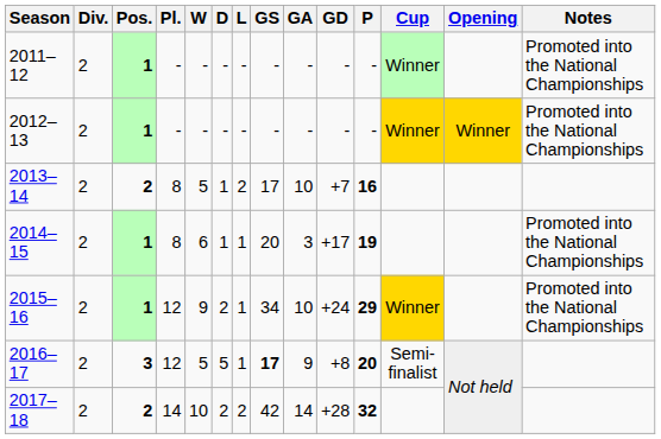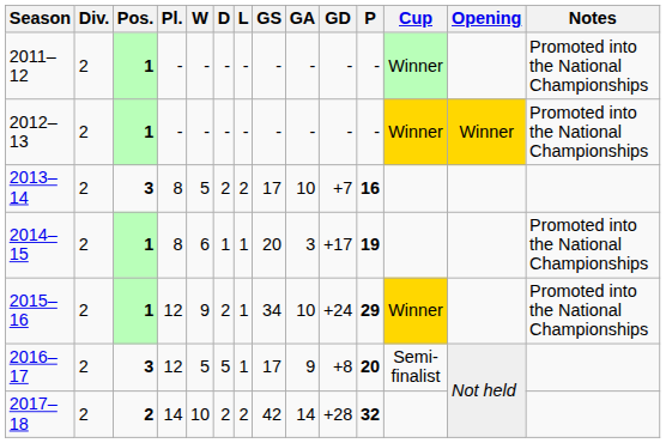2013–14 | Pos.: 2 -> 3
2013–14 | D: 1 -> 2
2016–17 | GS: bold -> normal
